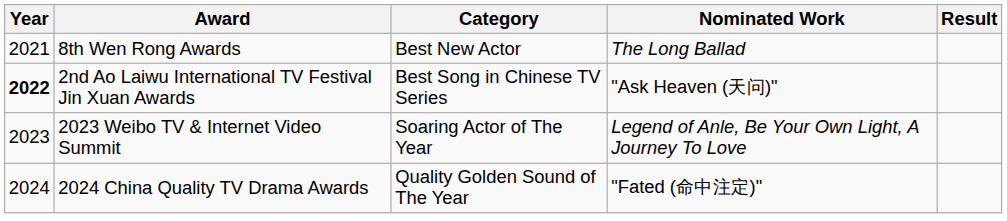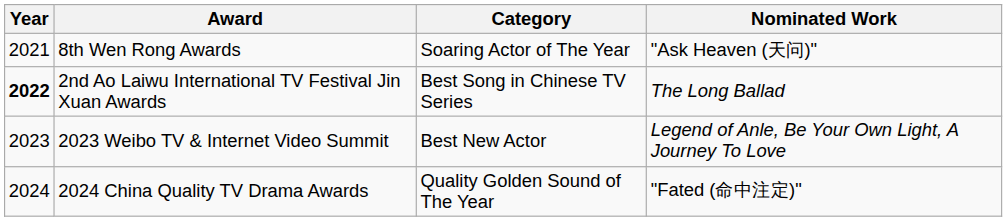- column: Result
8th Wen Rong Awards | Category: Best New Actor -> Soaring Actor of The Year
8th Wen Rong Awards | Nominated Work: The Long Ballad -> "Ask Heaven (天问)"
2nd Ao Laiwu International TV Festival Jin Xuan Awards | Nominated Work: "Ask Heaven (天问)" -> The Long Ballad
2023 Weibo TV & Internet Video Summit | Category: Soaring Actor of The Year -> Best New Actor
